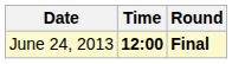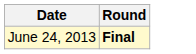- column: Time | 12:00
